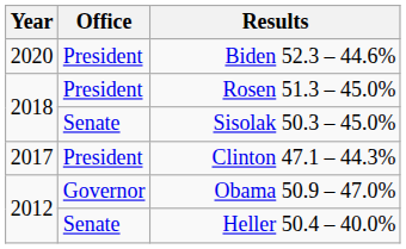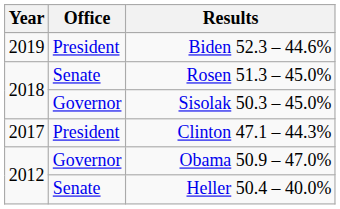Biden 52.3 – 44.6% | Year: 2020 -> 2019
Rosen 51.3 – 45.0% | Office: President -> Senate
Sisolak 50.3 – 45.0% | Office: Senate -> Governor
